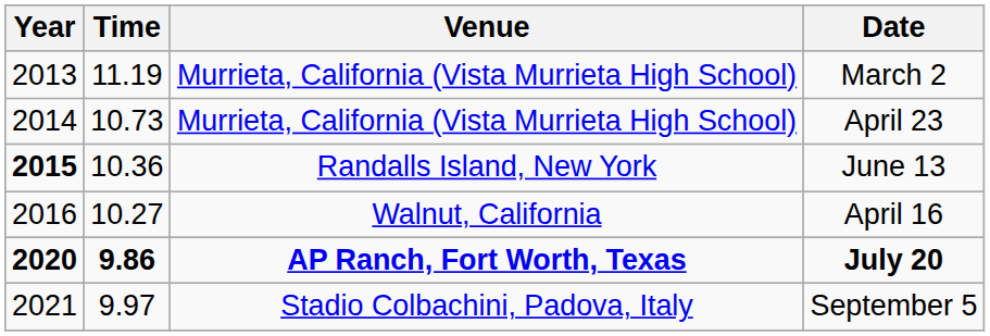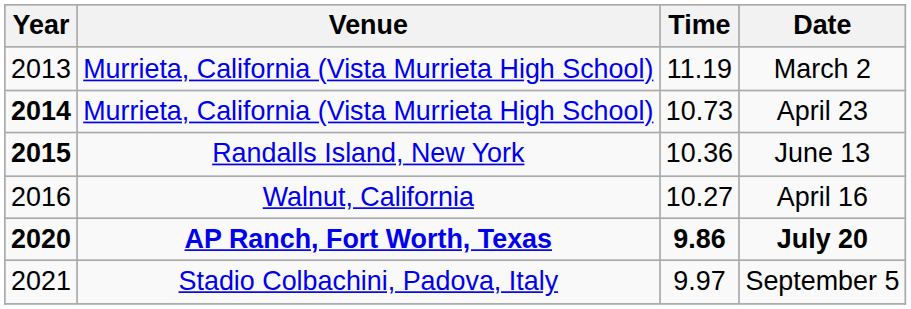columns swapped: Time <-> Venue
April 23 | Year: normal -> bold
